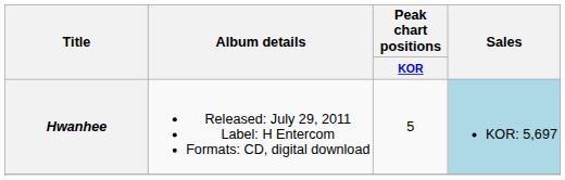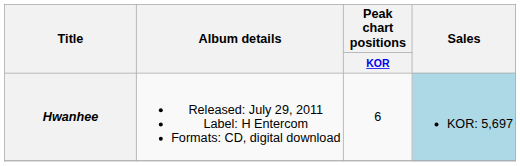Hwanhee | Peak chart positions / KOR: 5 -> 6
